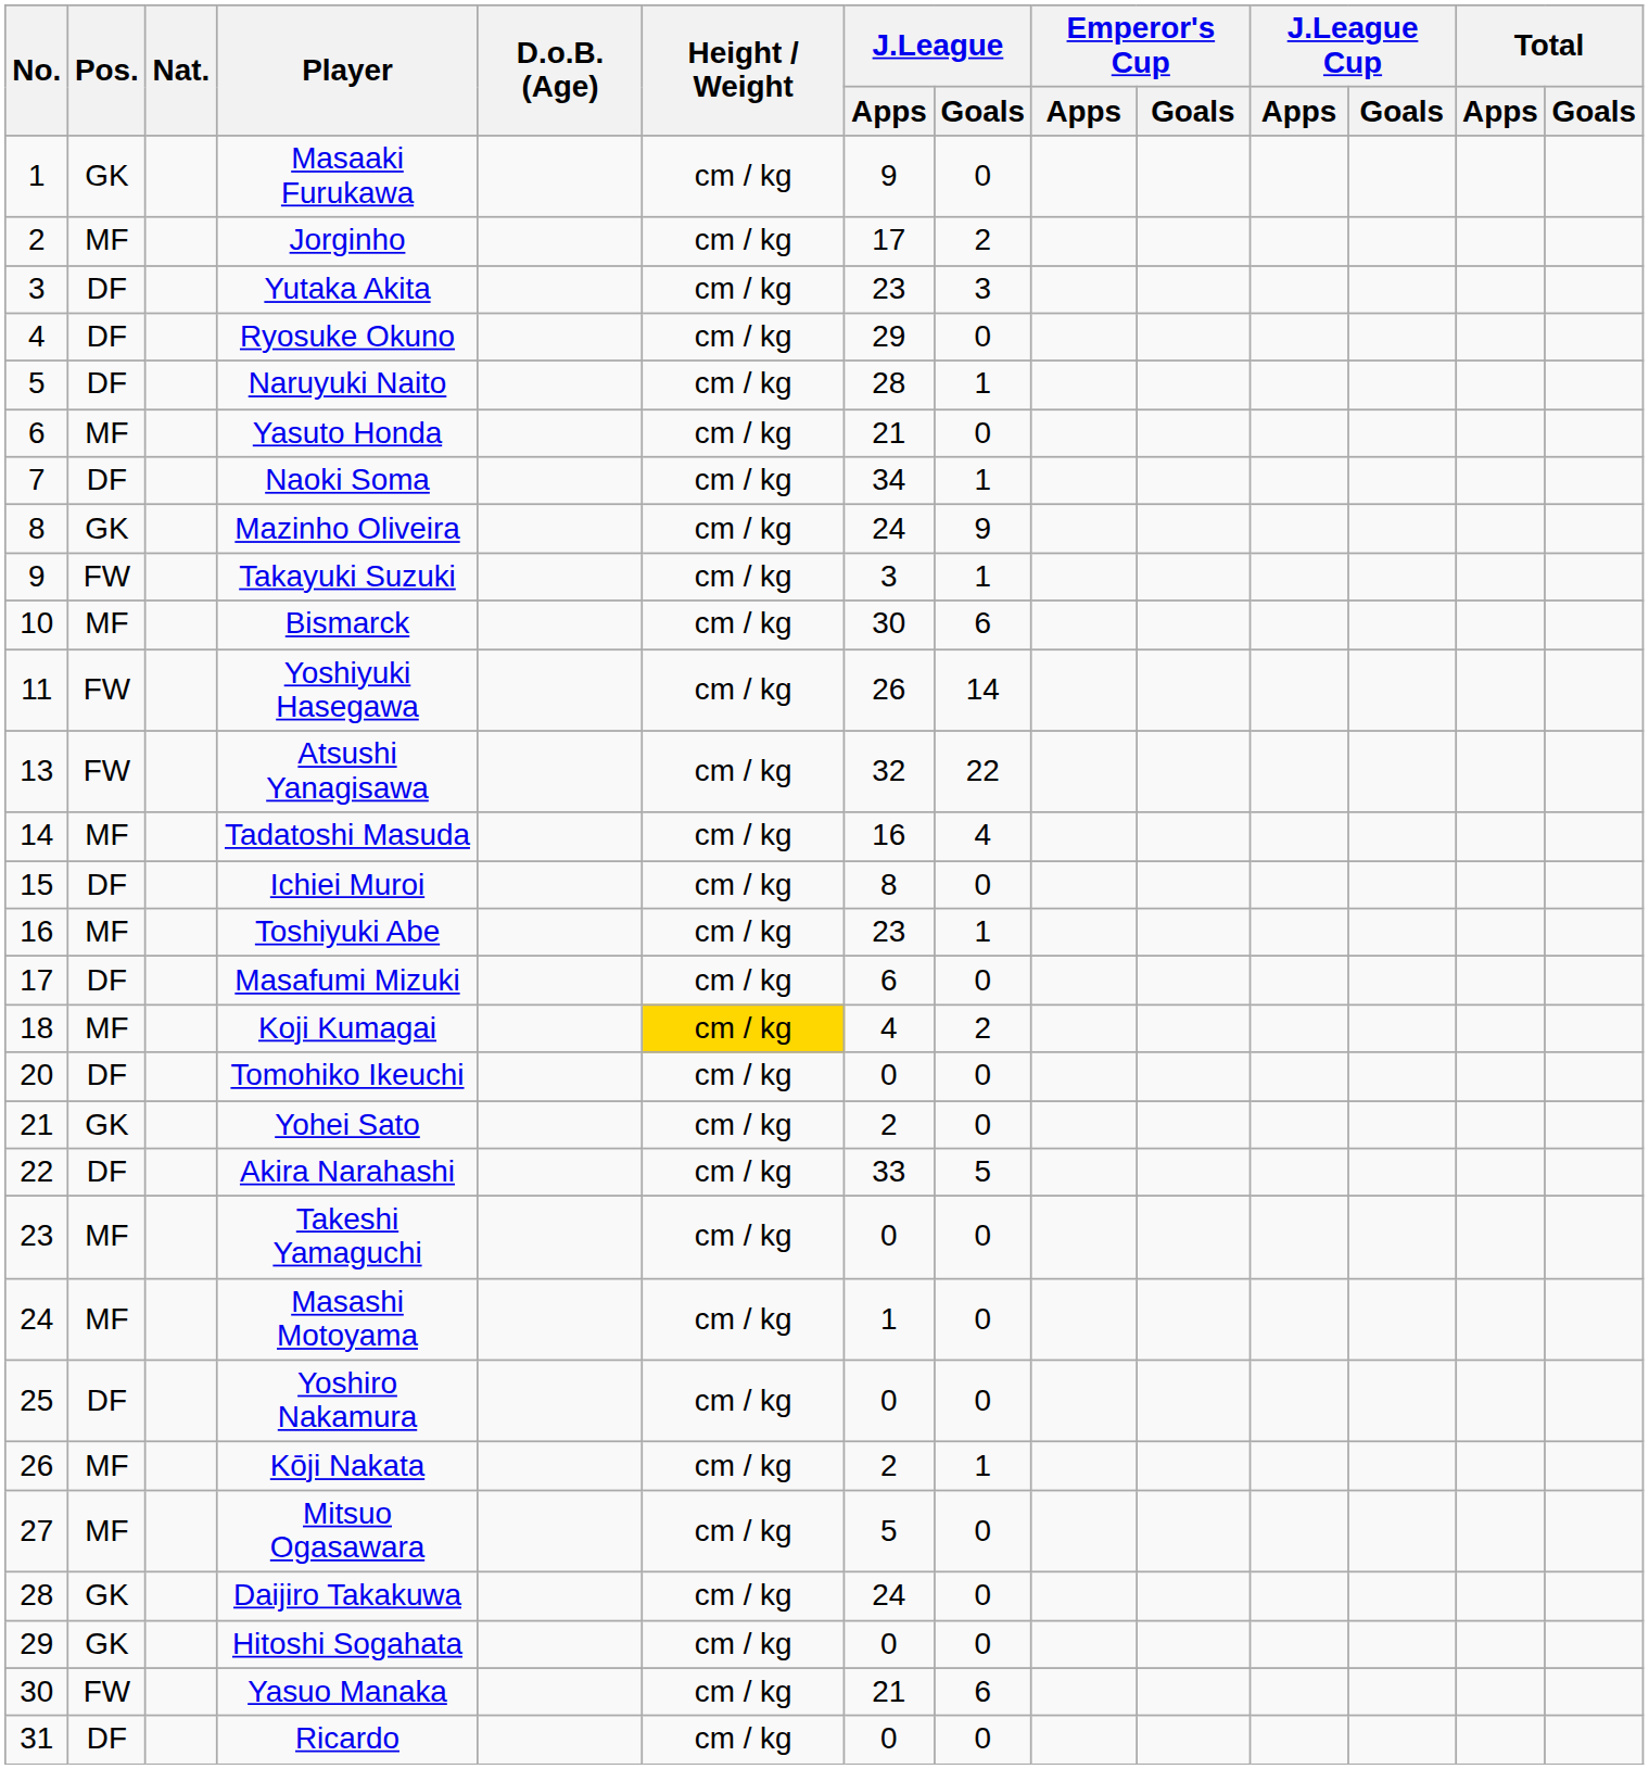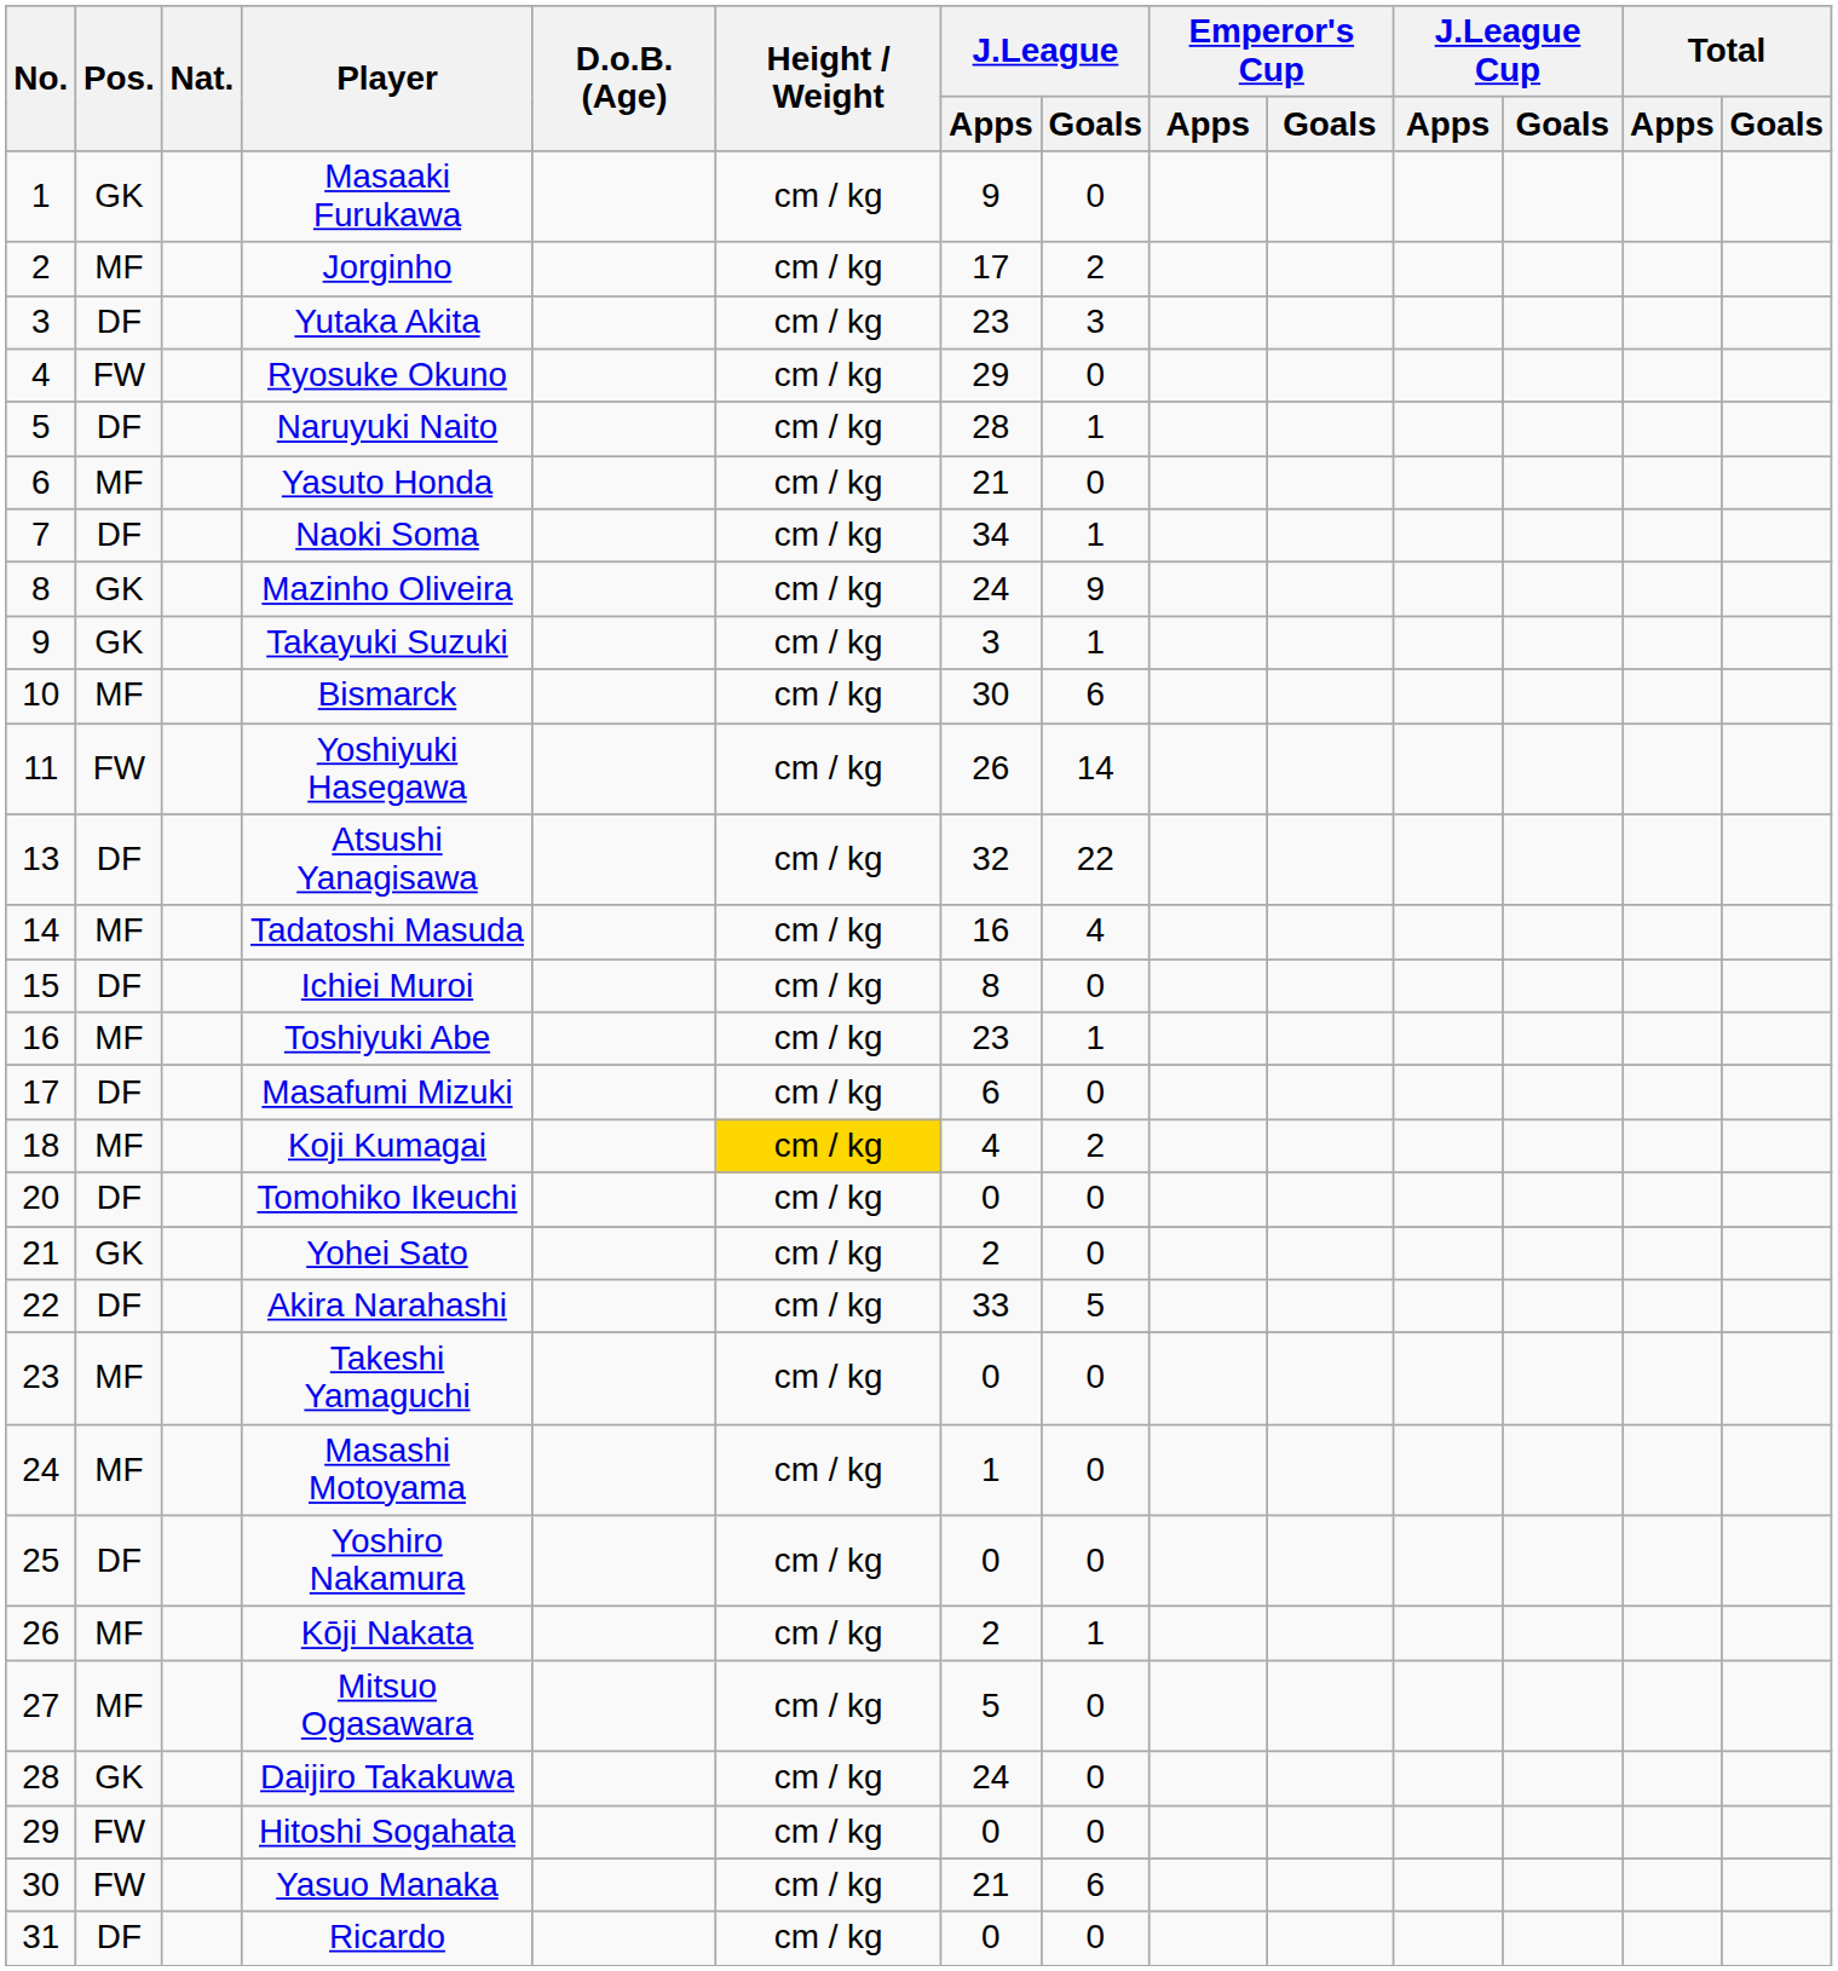Ryosuke Okuno | Pos.: DF -> FW
Takayuki Suzuki | Pos.: FW -> GK
Atsushi Yanagisawa | Pos.: FW -> DF
Hitoshi Sogahata | Pos.: GK -> FW
